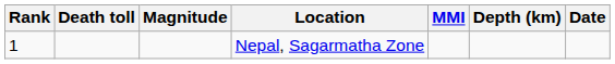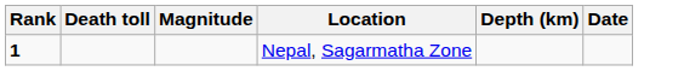- column: MMI
Nepal, Sagarmatha Zone | Rank: normal -> bold
